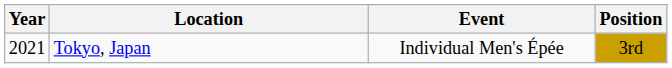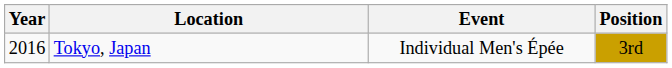Tokyo, Japan | Year: 2021 -> 2016
